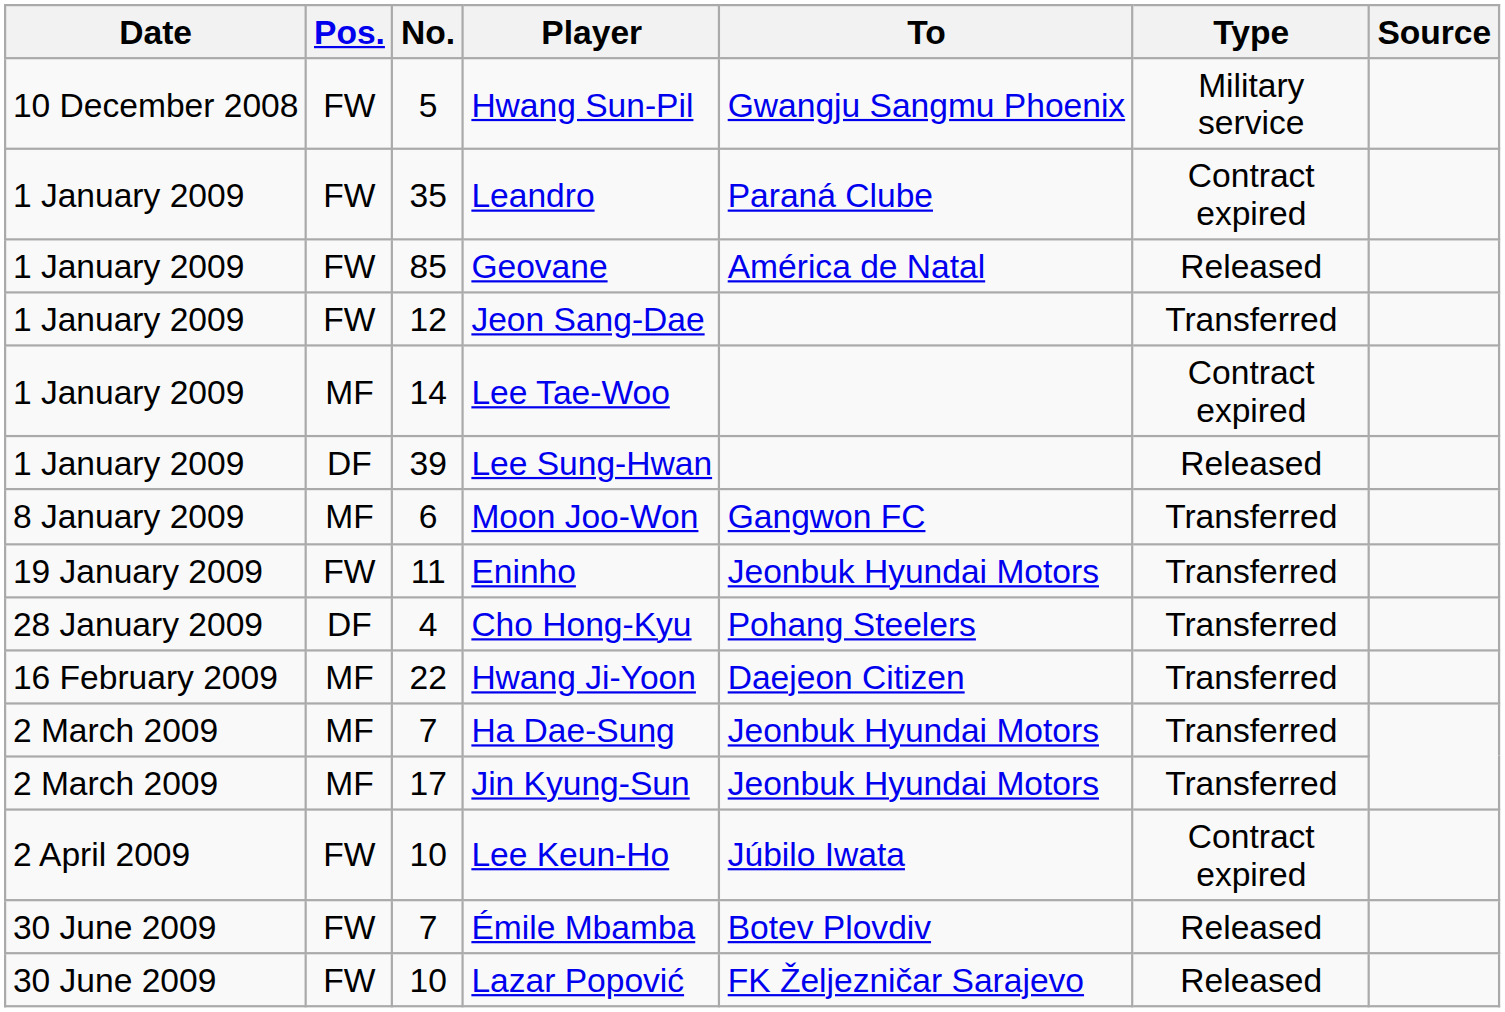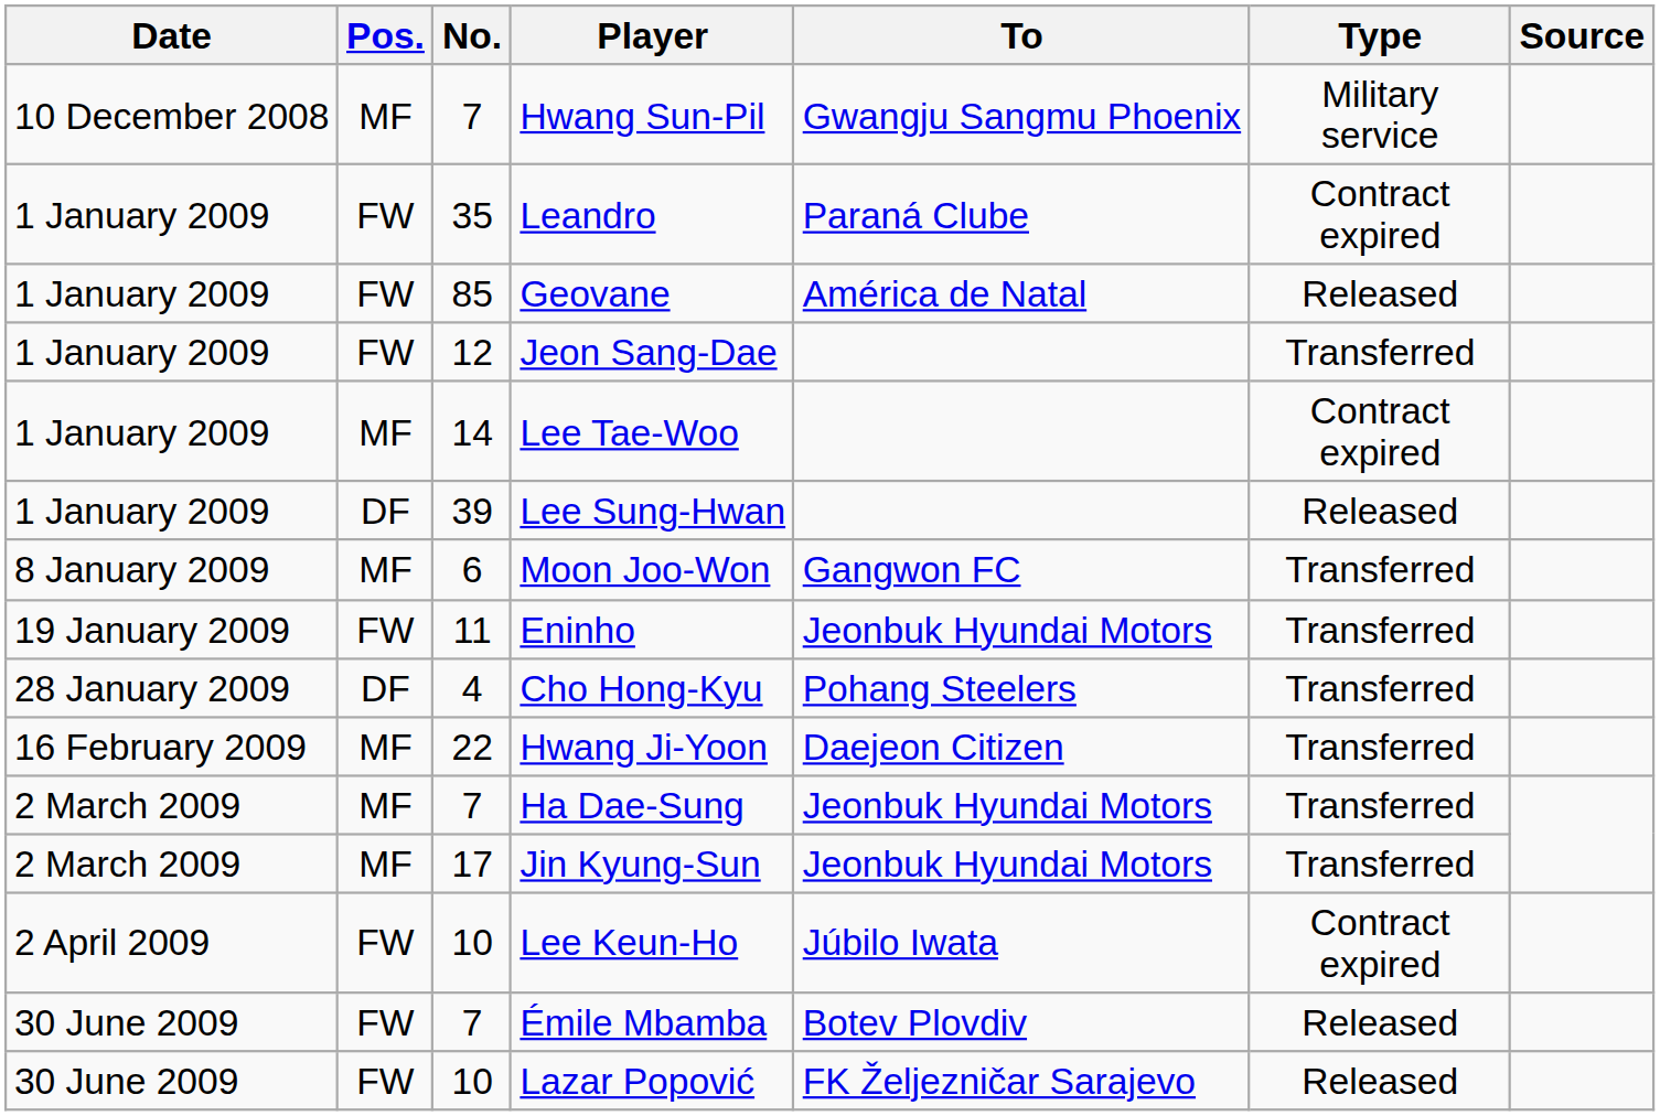Hwang Sun-Pil | Pos.: FW -> MF
Hwang Sun-Pil | No.: 5 -> 7
